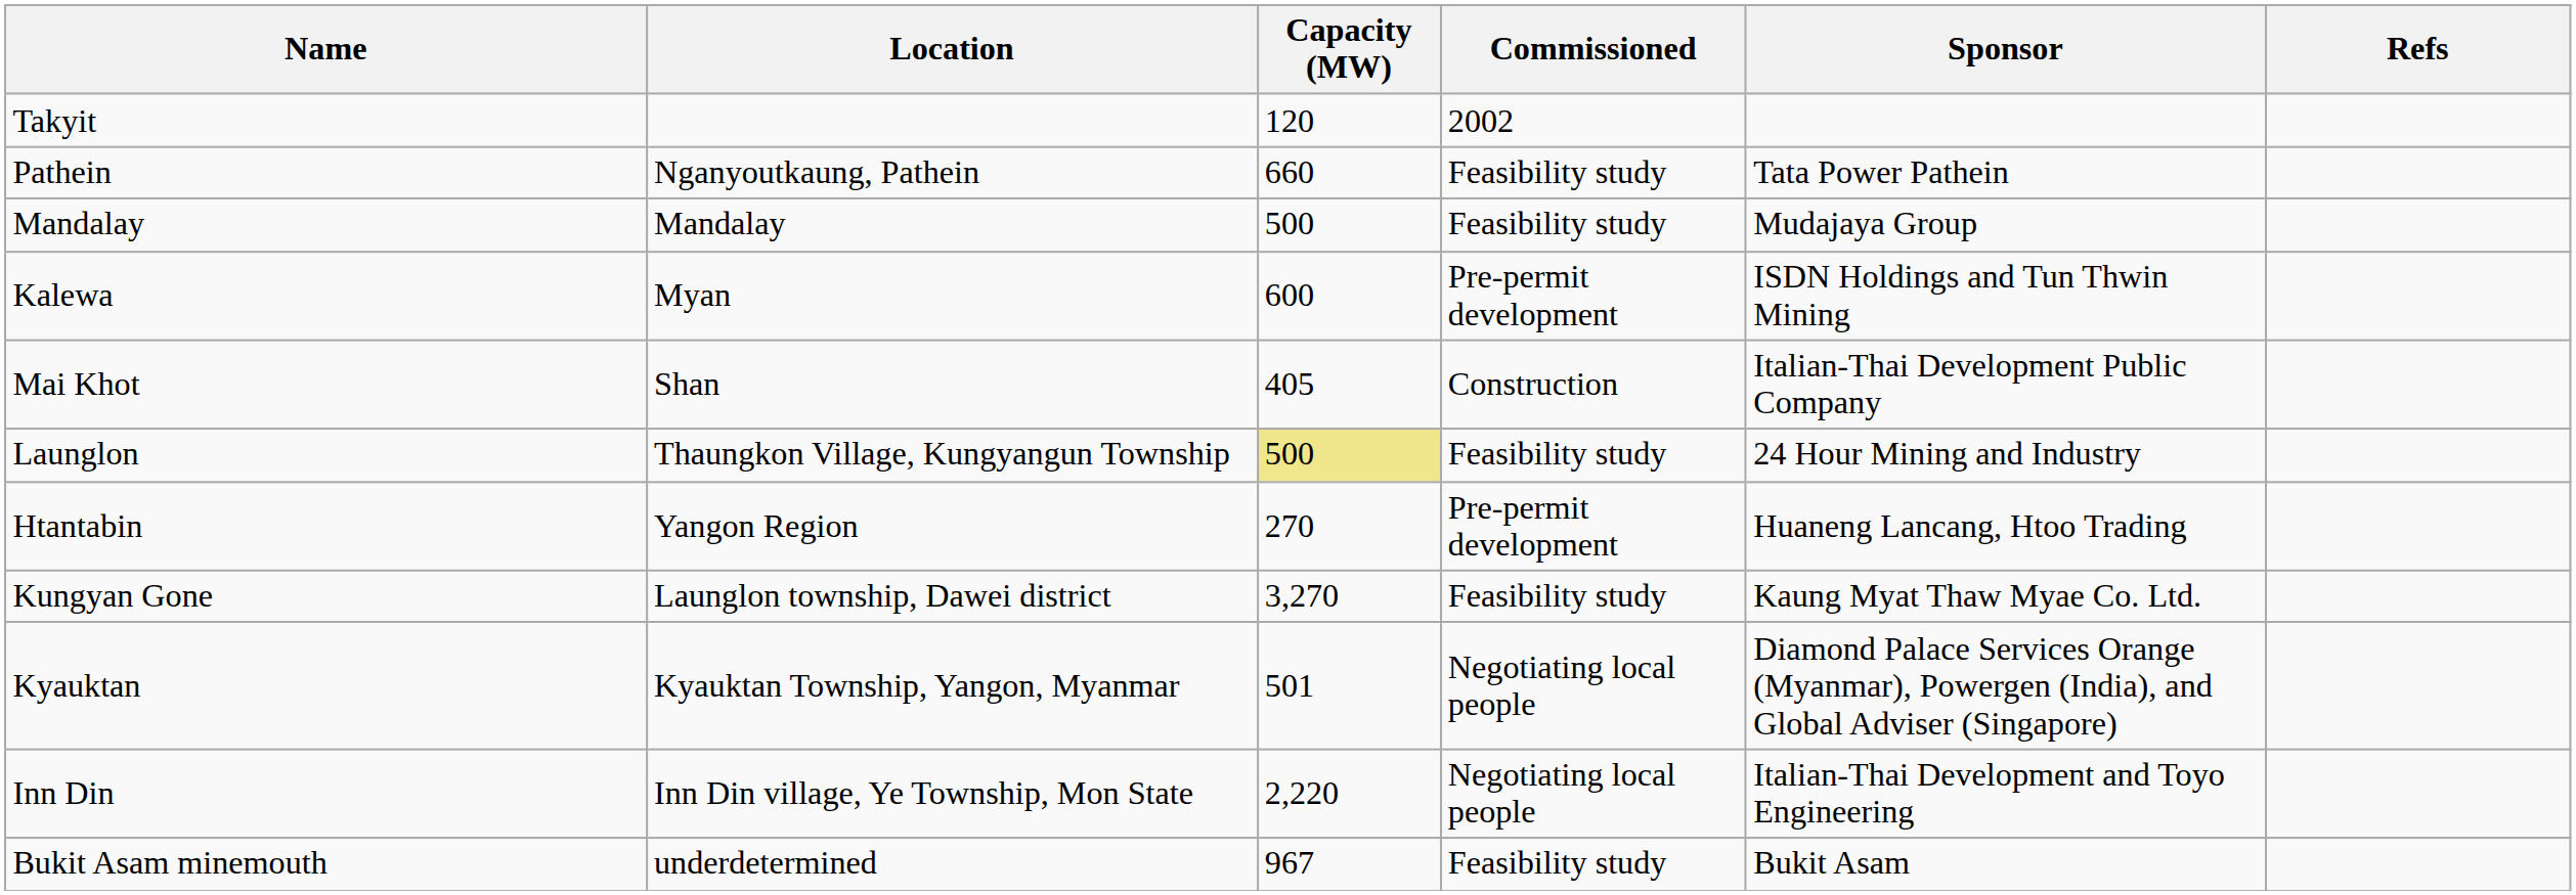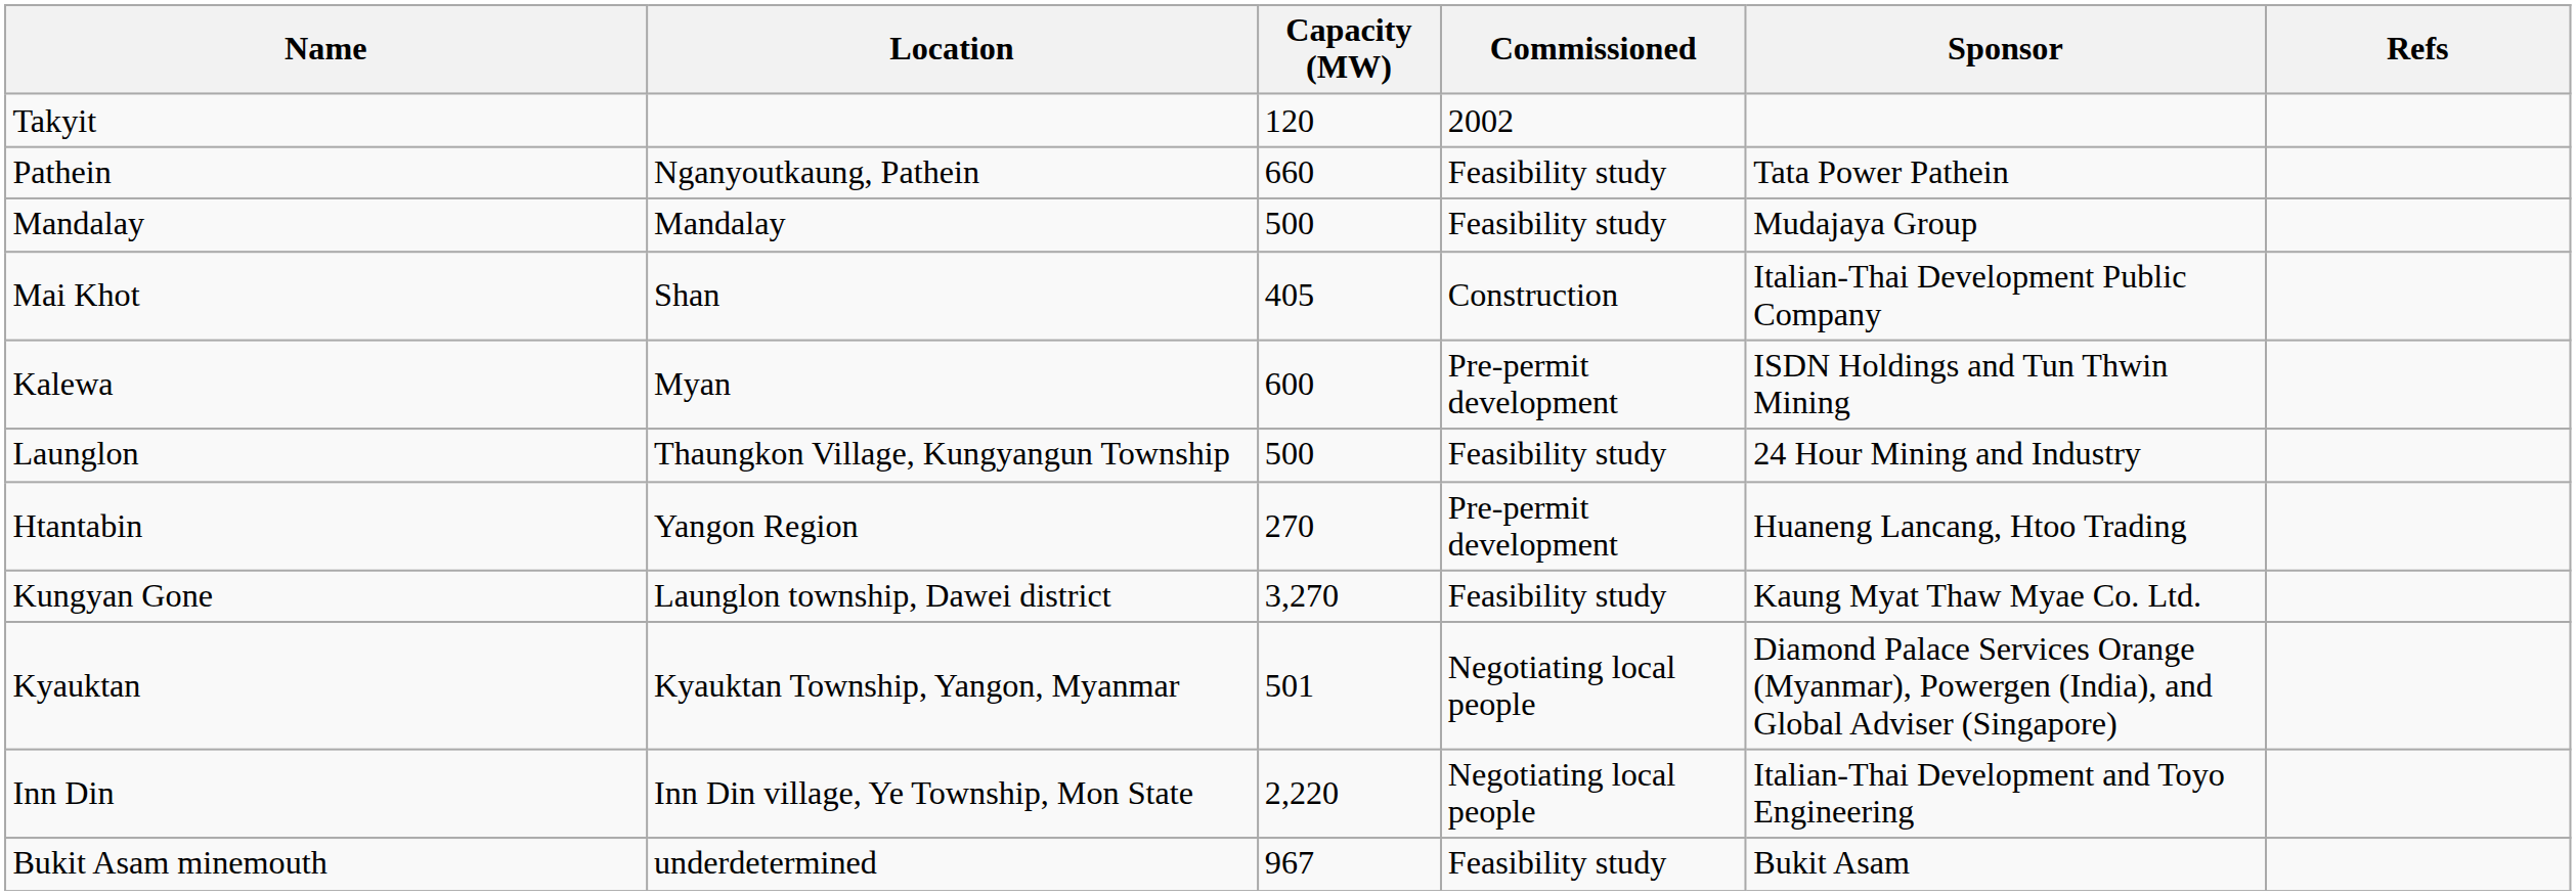rows swapped: Kalewa <-> Mai Khot
Launglon | Capacity (MW): khaki background -> no background
